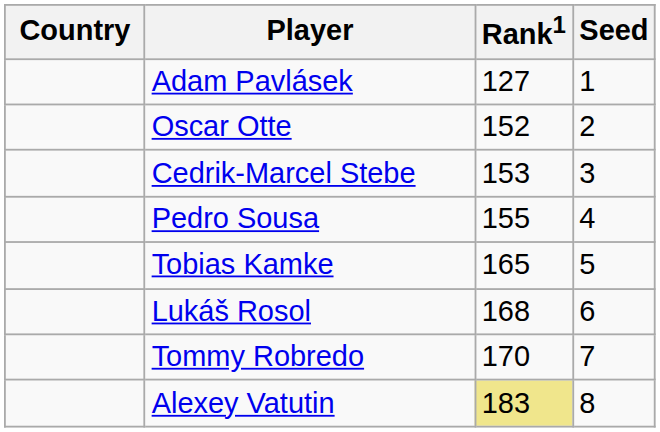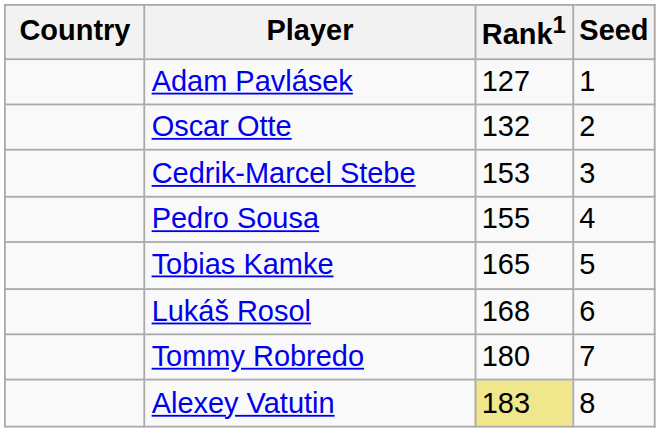Oscar Otte | Rank1: 152 -> 132
Tommy Robredo | Rank1: 170 -> 180
